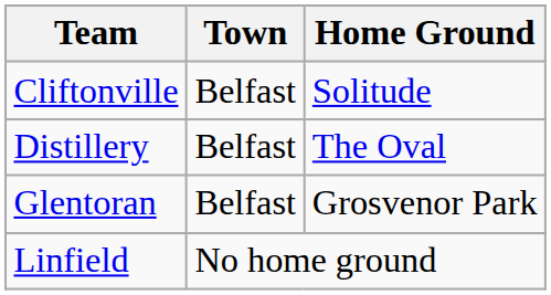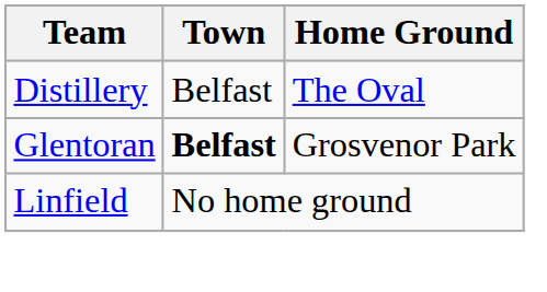- row: Cliftonville | Belfast | Solitude
Glentoran | Town: normal -> bold
